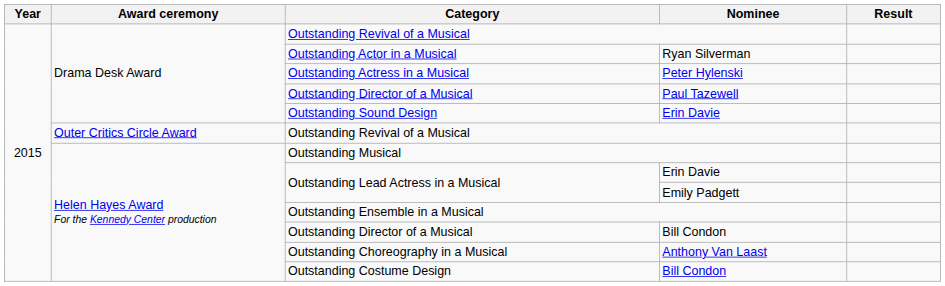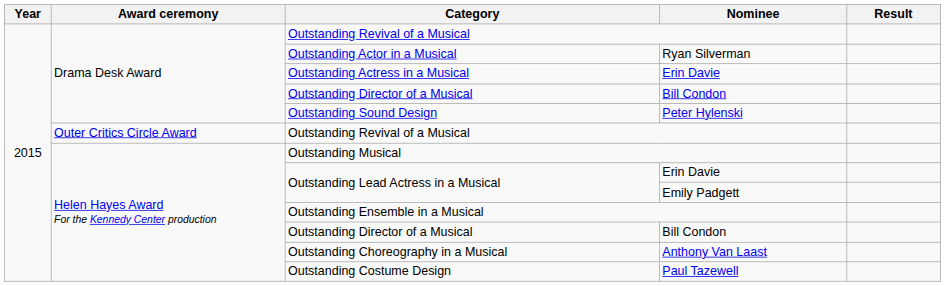Outstanding Actress in a Musical | Nominee: Peter Hylenski -> Erin Davie
Drama Desk Award / Outstanding Director of a Musical | Nominee: Paul Tazewell -> Bill Condon
Outstanding Sound Design | Nominee: Erin Davie -> Peter Hylenski
Outstanding Costume Design | Nominee: Bill Condon -> Paul Tazewell
